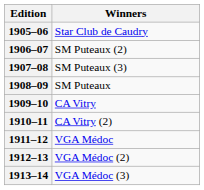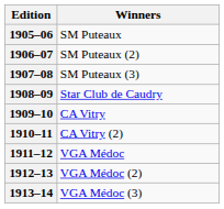1905–06 | Winners: Star Club de Caudry -> SM Puteaux
1908–09 | Winners: SM Puteaux -> Star Club de Caudry
